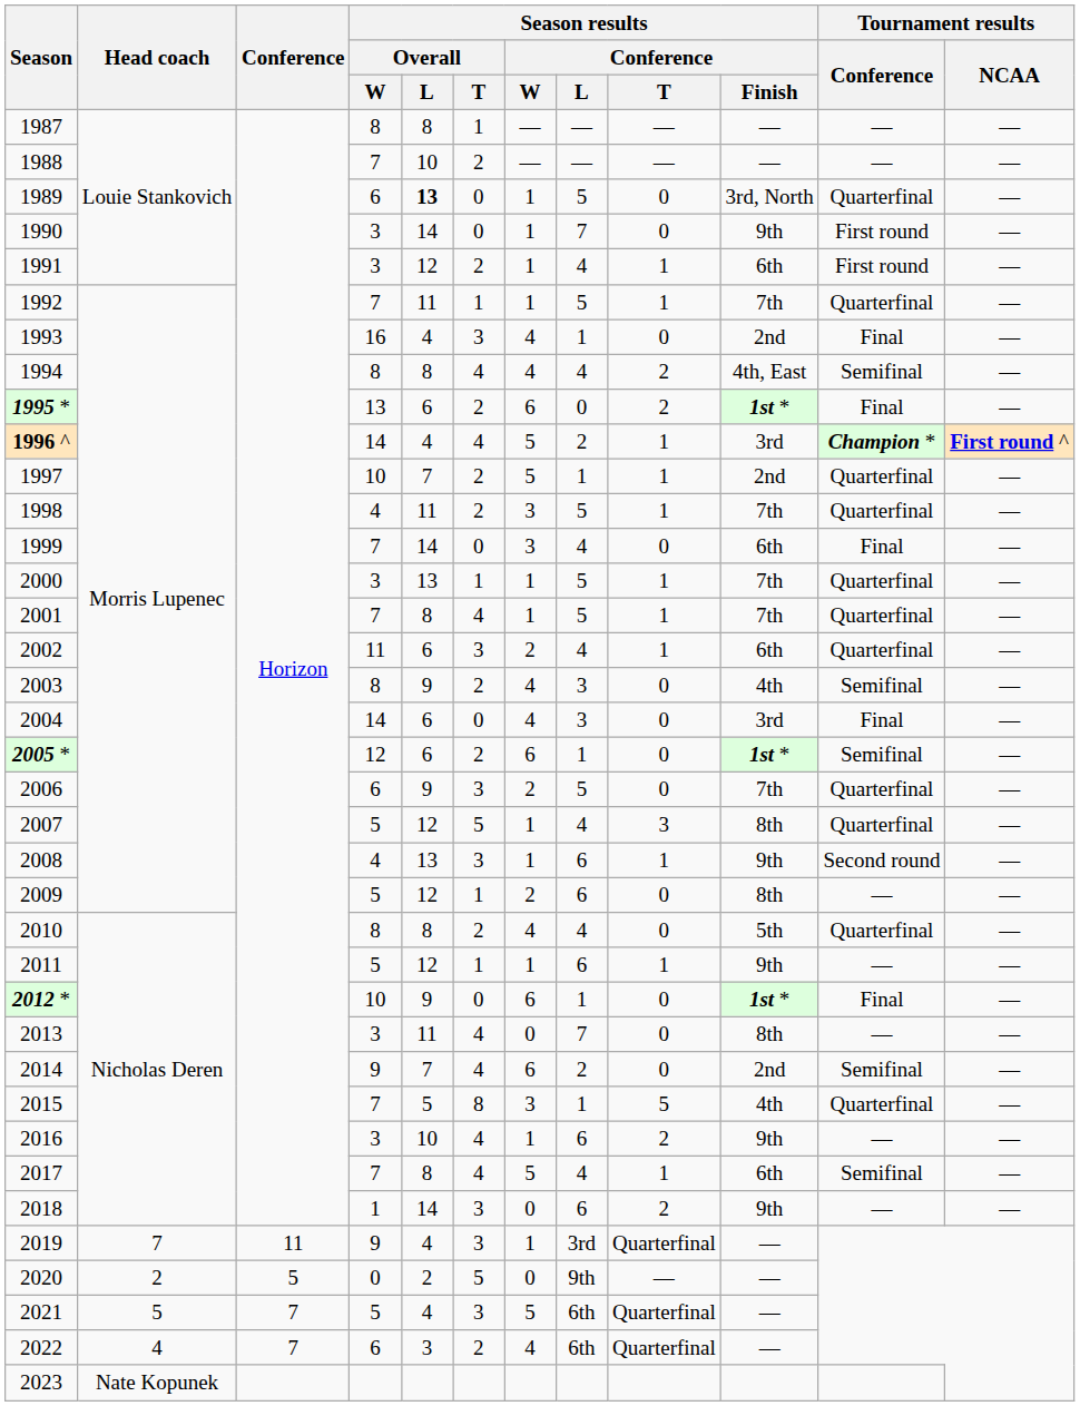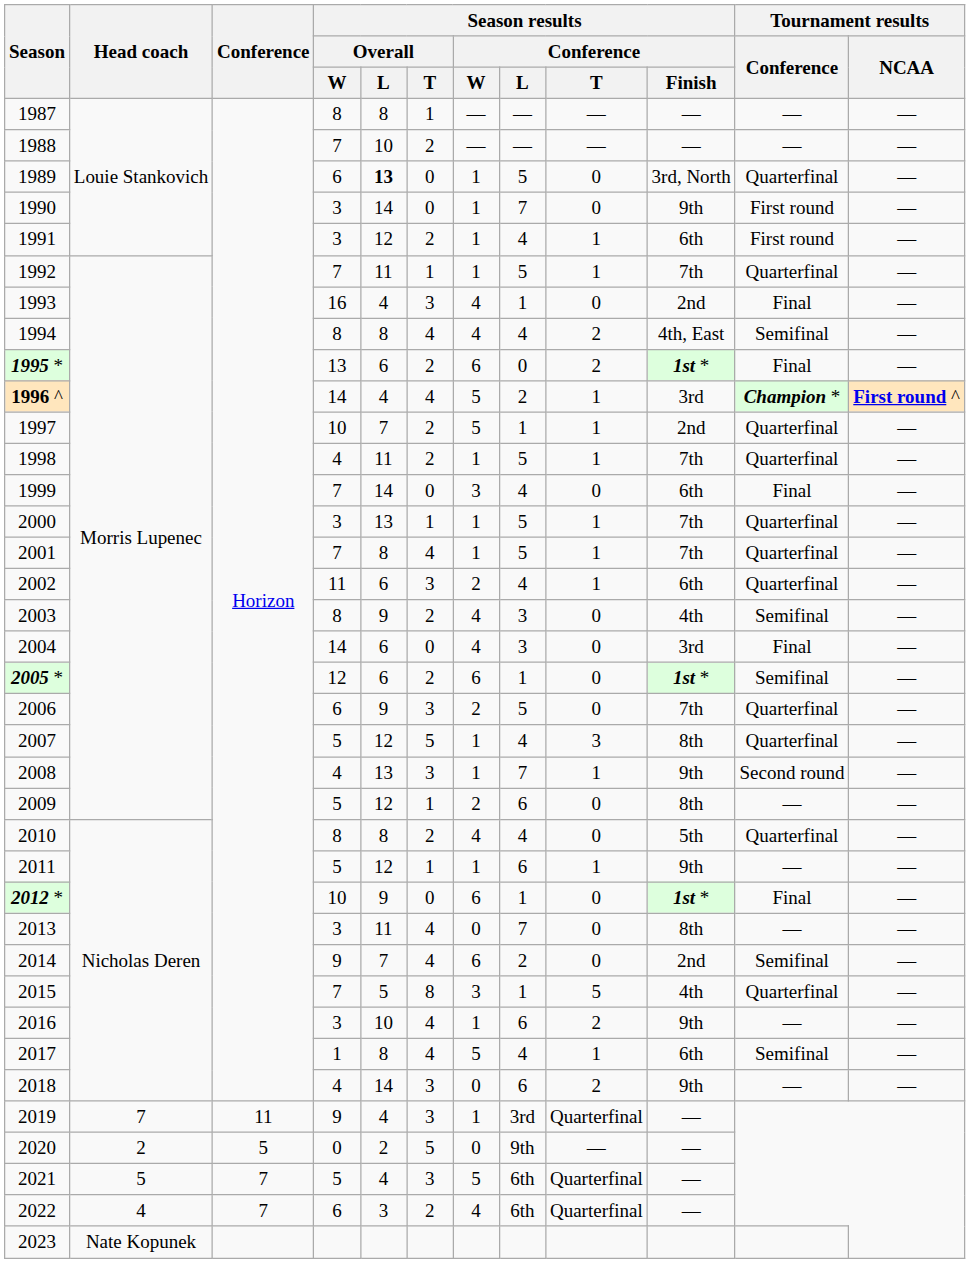1998 | Season results / Conference / W: 3 -> 1
2008 | Season results / Conference / L: 6 -> 7
2017 | Season results / Overall / W: 7 -> 1
2018 | Season results / Overall / W: 1 -> 4
